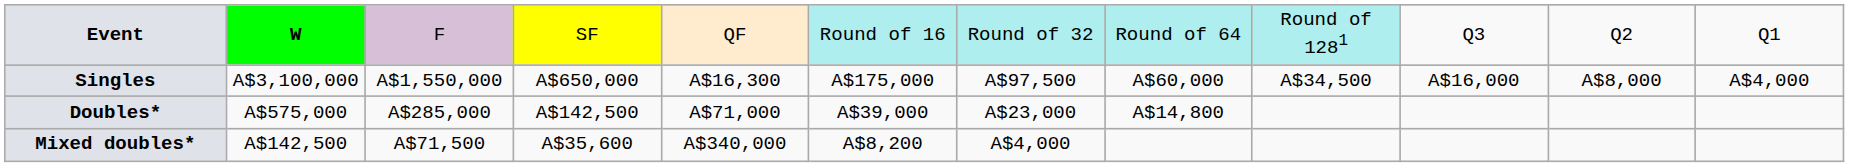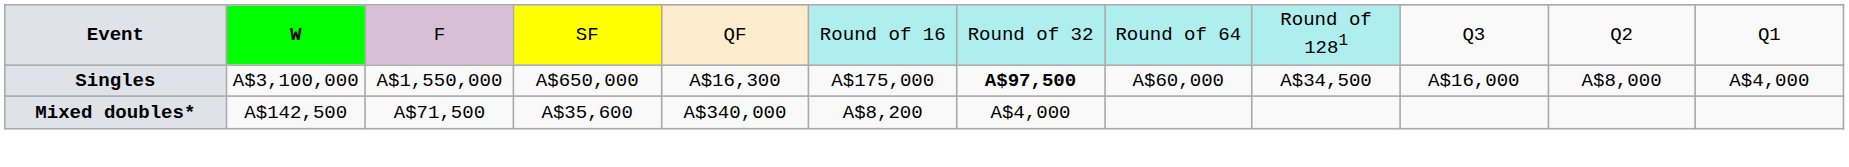Singles | column 7: normal -> bold
- row: Doubles* | A$575,000 | A$285,000 | A$142,500 | A$71,000 | A$39,000 | A$23,000 | A$14,800
